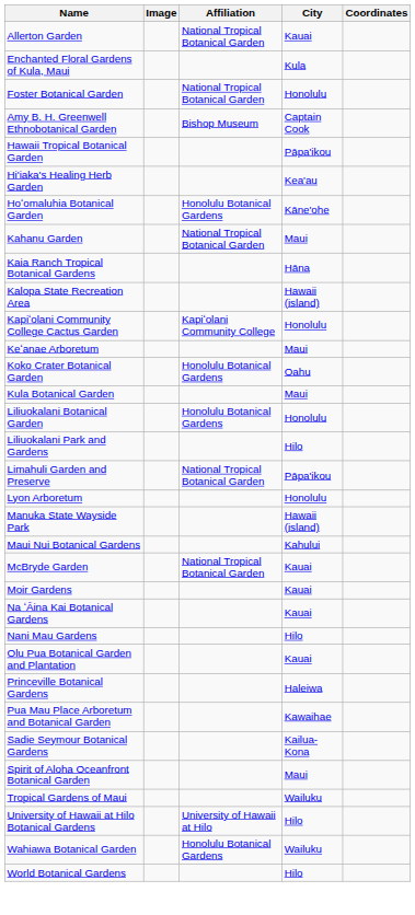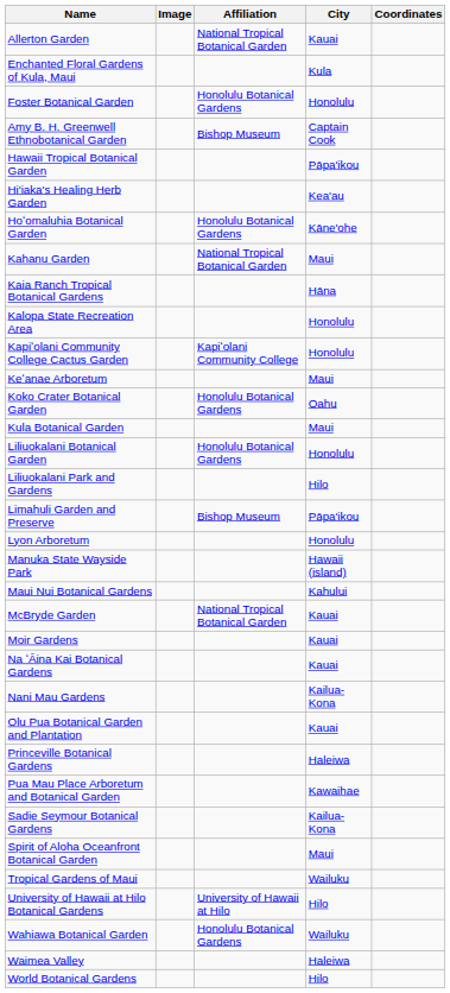Foster Botanical Garden | Affiliation: National Tropical Botanical Garden -> Honolulu Botanical Gardens
Kalopa State Recreation Area | City: Hawaii (island) -> Honolulu
Limahuli Garden and Preserve | Affiliation: National Tropical Botanical Garden -> Bishop Museum
Nani Mau Gardens | City: Hilo -> Kailua-Kona
+ row: Waimea Valley | Haleiwa
